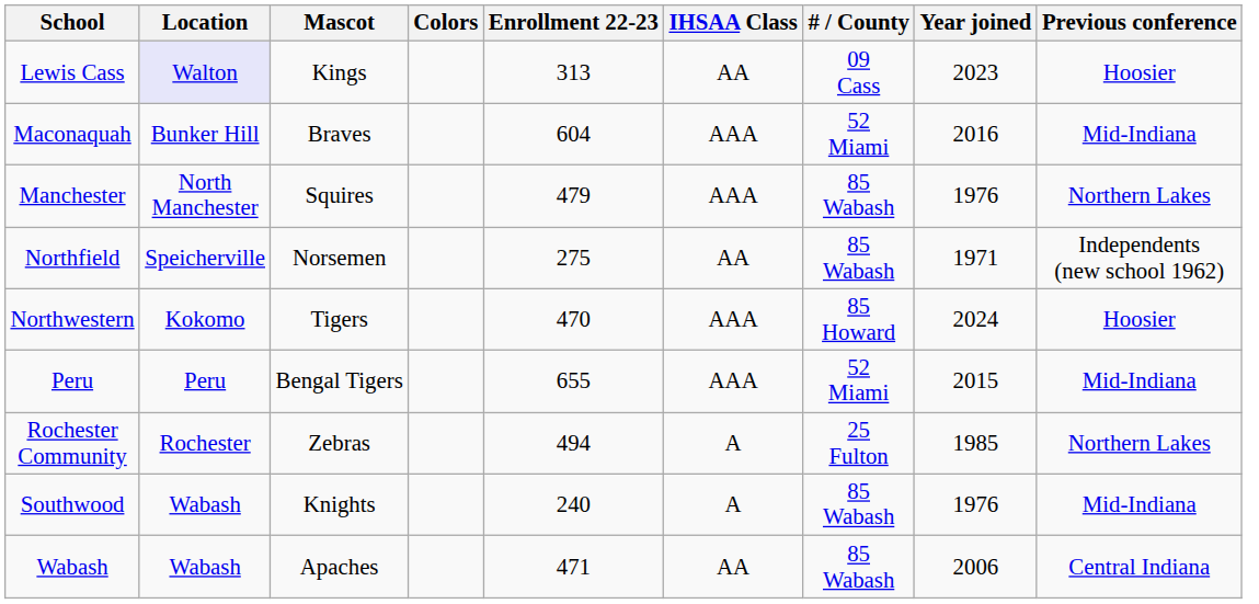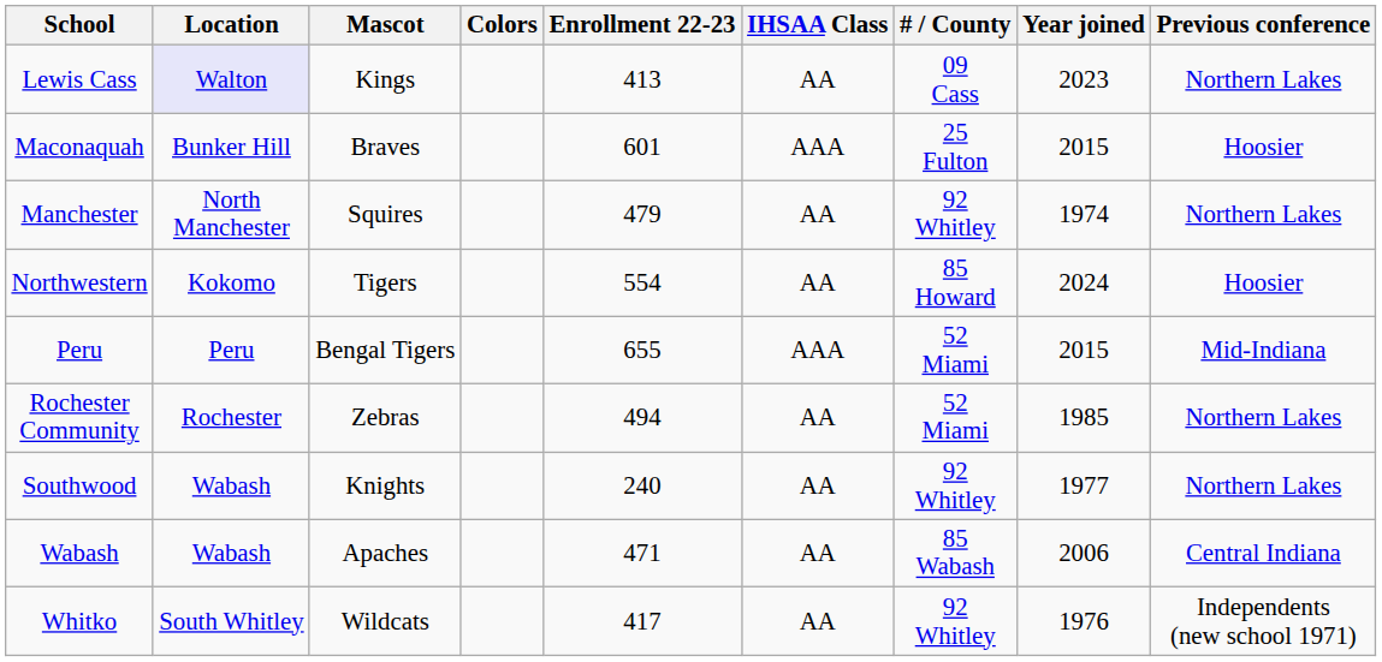Lewis Cass | Enrollment 22-23: 313 -> 413
Lewis Cass | Previous conference: Hoosier -> Northern Lakes
Maconaquah | Enrollment 22-23: 604 -> 601
Maconaquah | # / County: 52 Miami -> 25 Fulton
Maconaquah | Year joined: 2016 -> 2015
Maconaquah | Previous conference: Mid-Indiana -> Hoosier
Manchester | IHSAA Class: AAA -> AA
Manchester | # / County: 85 Wabash -> 92 Whitley
Manchester | Year joined: 1976 -> 1974
- row: Northfield | Speicherville | Norsemen | 275 | AA | 85 Wabash | 1971 | Independents (new school 1962)
Northwestern | Enrollment 22-23: 470 -> 554
Northwestern | IHSAA Class: AAA -> AA
Rochester Community | IHSAA Class: A -> AA
Rochester Community | # / County: 25 Fulton -> 52 Miami
Southwood | IHSAA Class: A -> AA
Southwood | # / County: 85 Wabash -> 92 Whitley
Southwood | Year joined: 1976 -> 1977
Southwood | Previous conference: Mid-Indiana -> Northern Lakes
+ row: Whitko | South Whitley | Wildcats | 417 | AA | 92 Whitley | 1976 | Independents (new school 1971)
